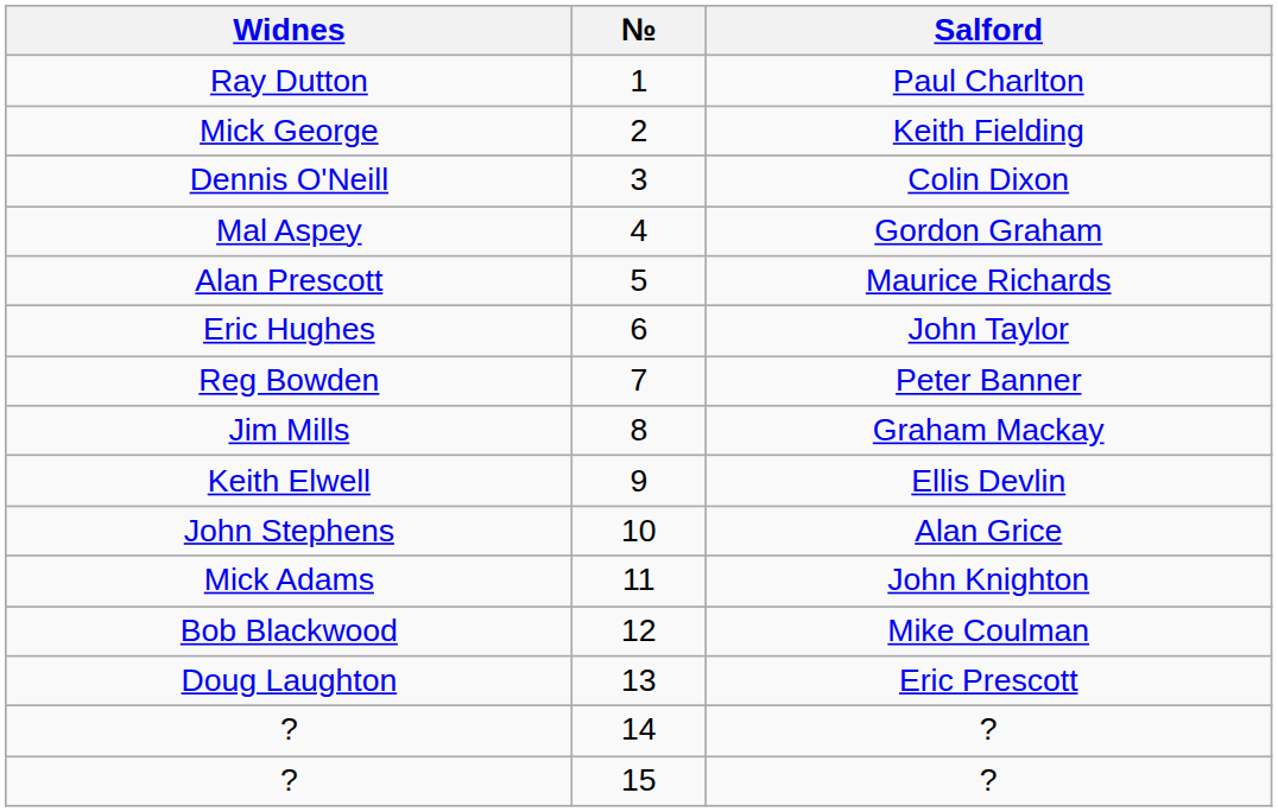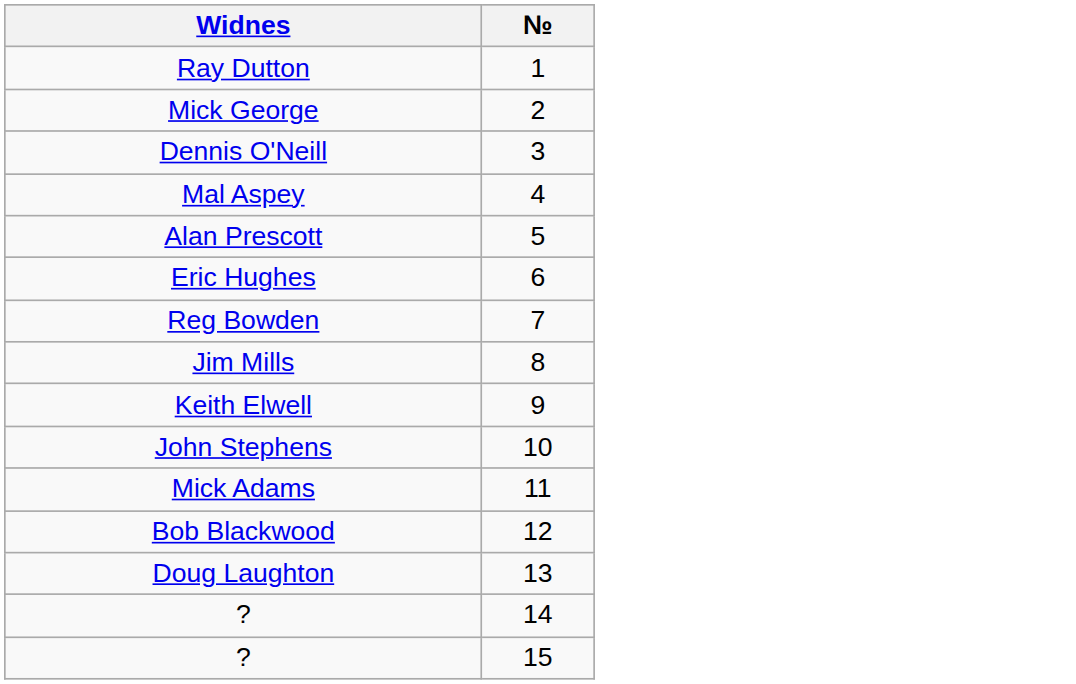- column: Salford | Paul Charlton | Keith Fielding | Colin Dixon | Gordon Graham | Maurice Richards | John Taylor | Peter Banner | Graham Mackay | Ellis Devlin | Alan Grice | John Knighton | Mike Coulman | Eric Prescott | ? | ?
